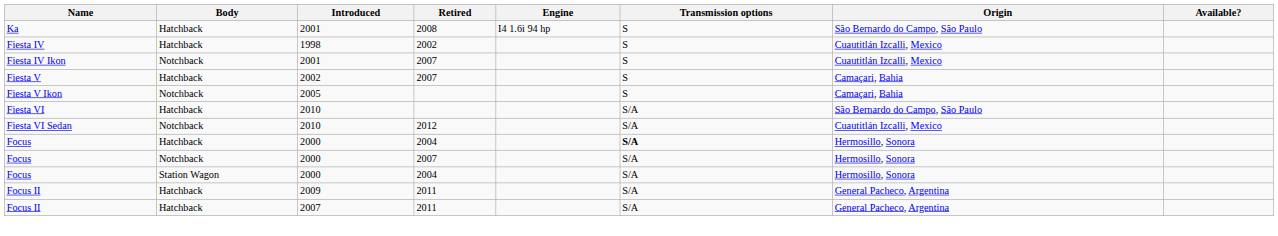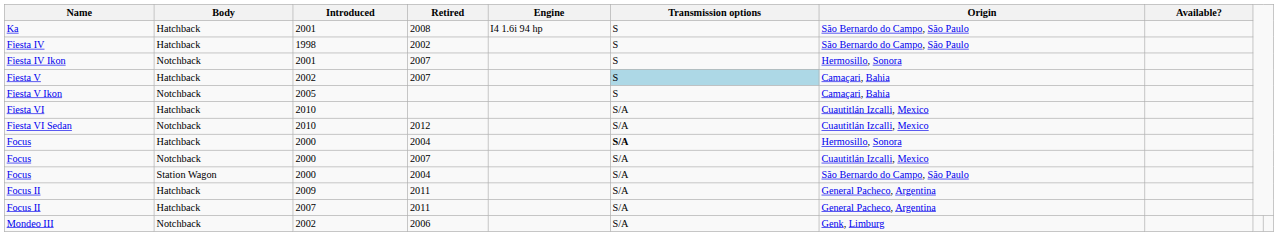Fiesta IV | Origin: Cuautitlán Izcalli, Mexico -> São Bernardo do Campo, São Paulo
Fiesta IV Ikon | Origin: Cuautitlán Izcalli, Mexico -> Hermosillo, Sonora
Fiesta V | Transmission options: no background -> lightblue background
Fiesta VI | Origin: São Bernardo do Campo, São Paulo -> Cuautitlán Izcalli, Mexico
Focus / Notchback | Origin: Hermosillo, Sonora -> Cuautitlán Izcalli, Mexico
Focus / Station Wagon | Origin: Hermosillo, Sonora -> São Bernardo do Campo, São Paulo
+ row: Mondeo III | Notchback | 2002 | 2006 | S/A | Genk, Limburg
